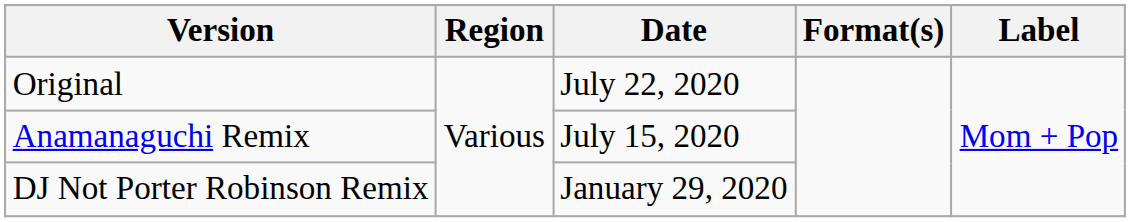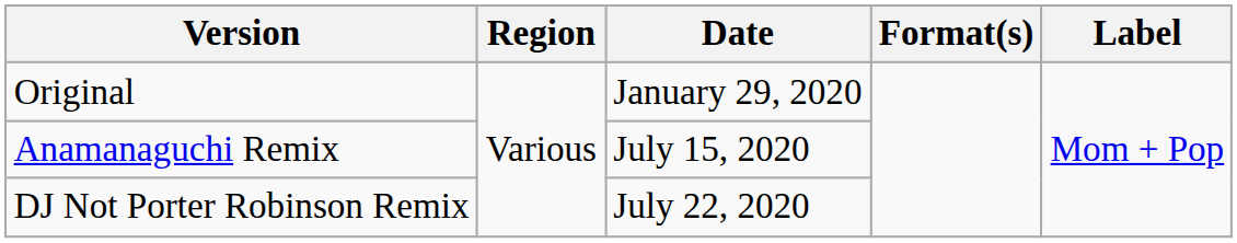Original | Date: July 22, 2020 -> January 29, 2020
DJ Not Porter Robinson Remix | Date: January 29, 2020 -> July 22, 2020
